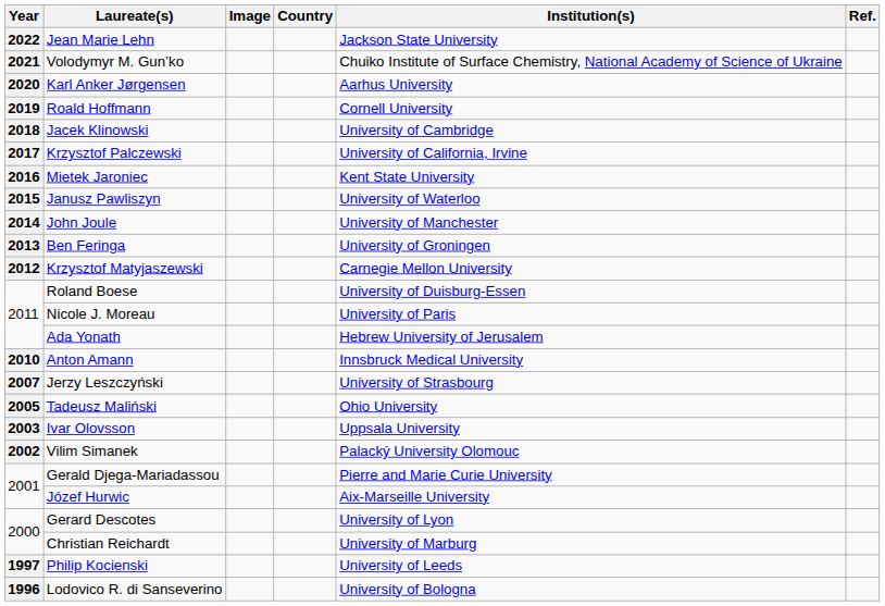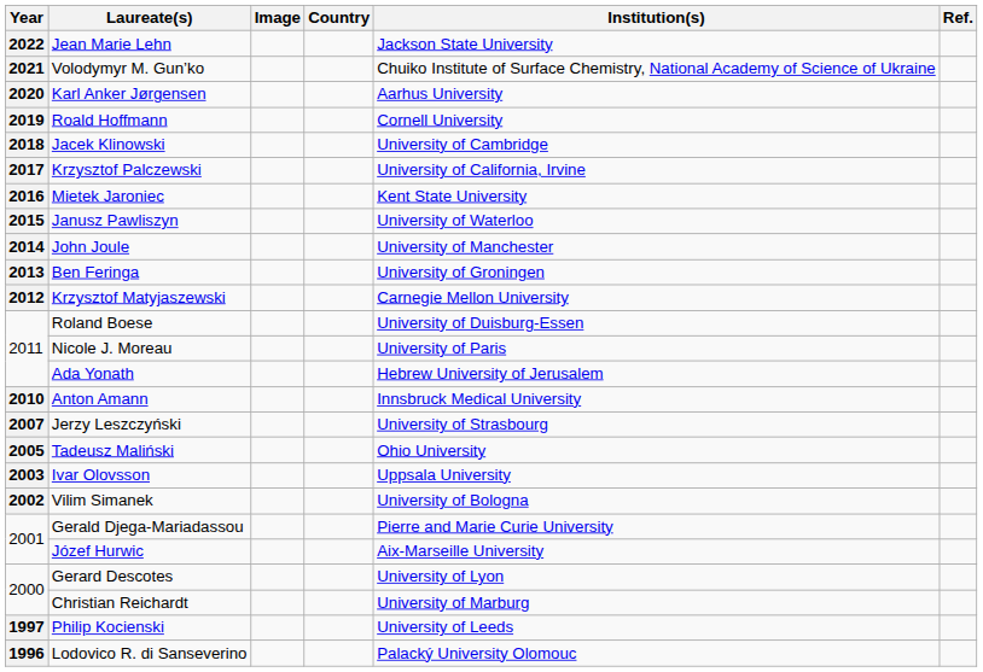Vilim Simanek | Institution(s): Palacký University Olomouc -> University of Bologna
Lodovico R. di Sanseverino | Institution(s): University of Bologna -> Palacký University Olomouc
